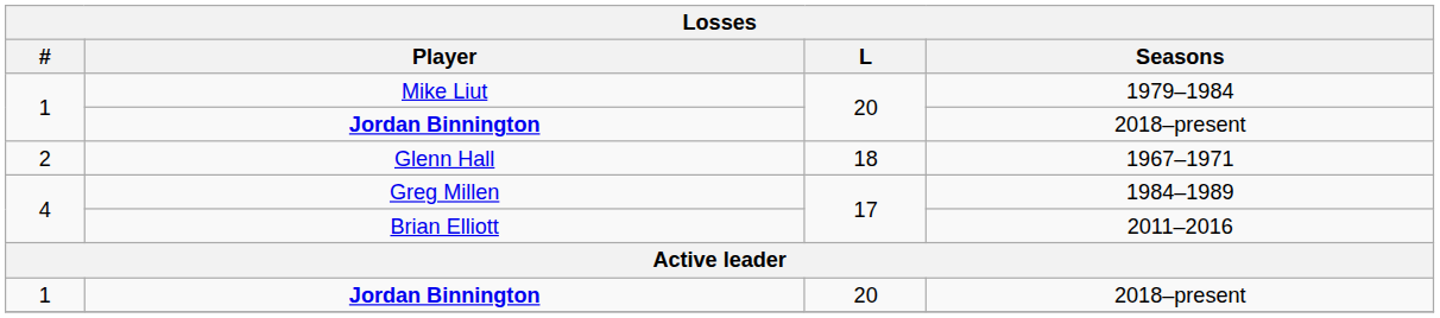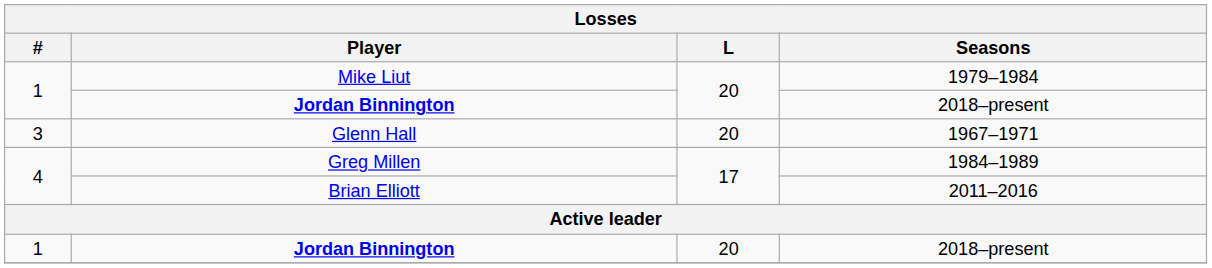Glenn Hall | #: 2 -> 3
Glenn Hall | L: 18 -> 20
